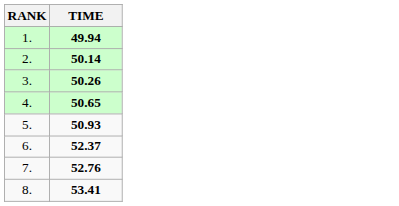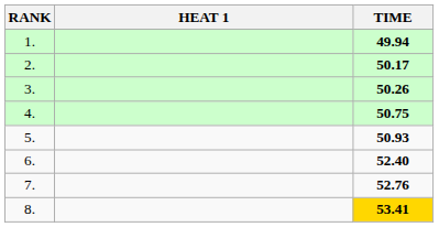+ column: HEAT 1
2. | TIME: 50.14 -> 50.17
4. | TIME: 50.65 -> 50.75
6. | TIME: 52.37 -> 52.40
8. | TIME: no background -> gold background
